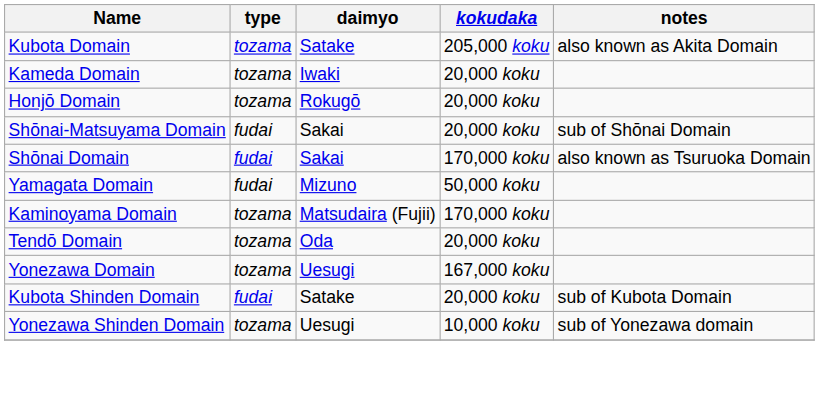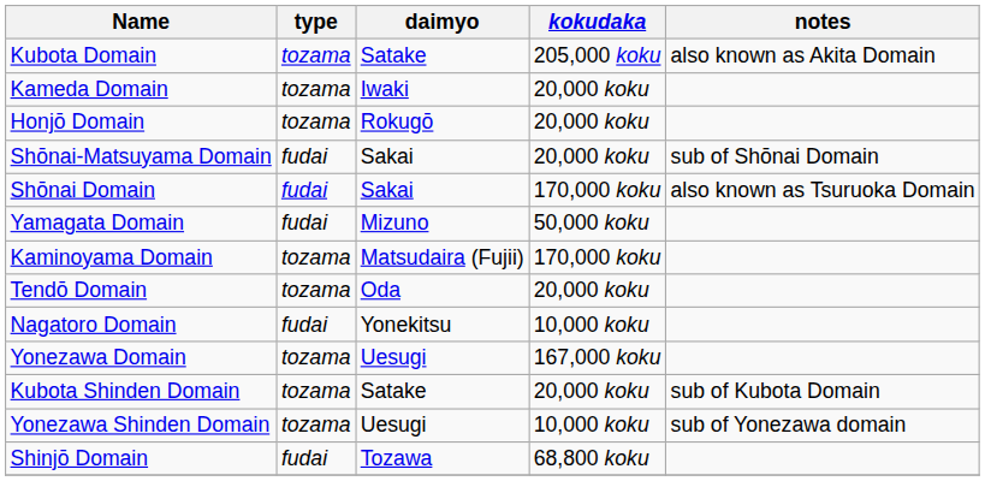+ row: Nagatoro Domain | fudai | Yonekitsu | 10,000 koku
Kubota Shinden Domain | type: fudai -> tozama
+ row: Shinjō Domain | fudai | Tozawa | 68,800 koku
